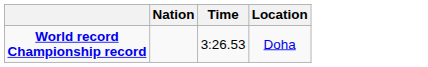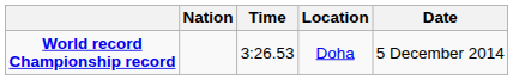+ column: Date | 5 December 2014
